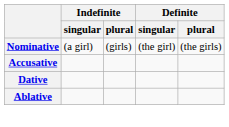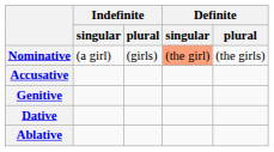Nominative | Definite / singular: no background -> lightsalmon background
+ row: Genitive
